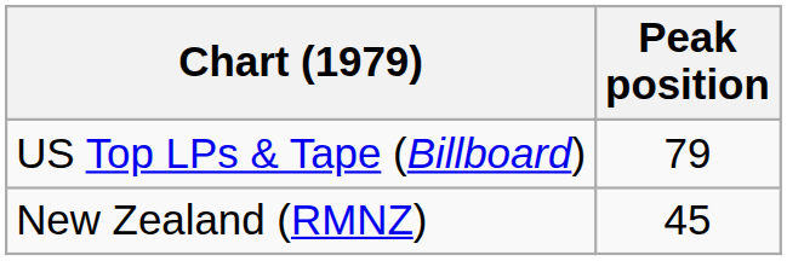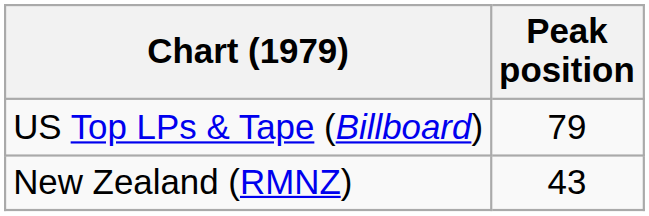New Zealand (RMNZ) | Peak position: 45 -> 43
